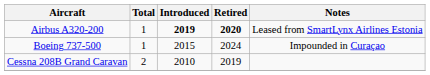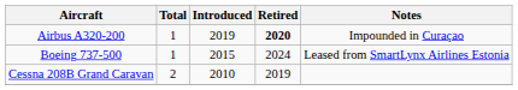Airbus A320-200 | Introduced: bold -> normal
Airbus A320-200 | Notes: Leased from SmartLynx Airlines Estonia -> Impounded in Curaçao
Boeing 737-500 | Notes: Impounded in Curaçao -> Leased from SmartLynx Airlines Estonia
